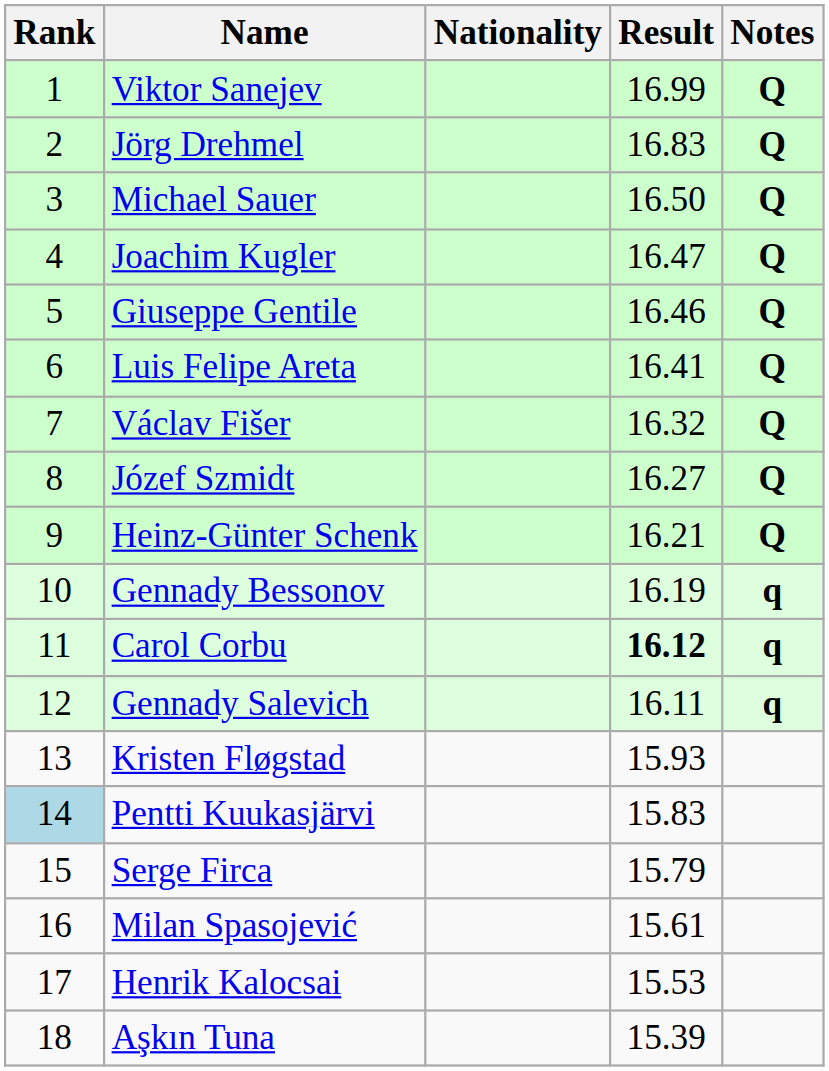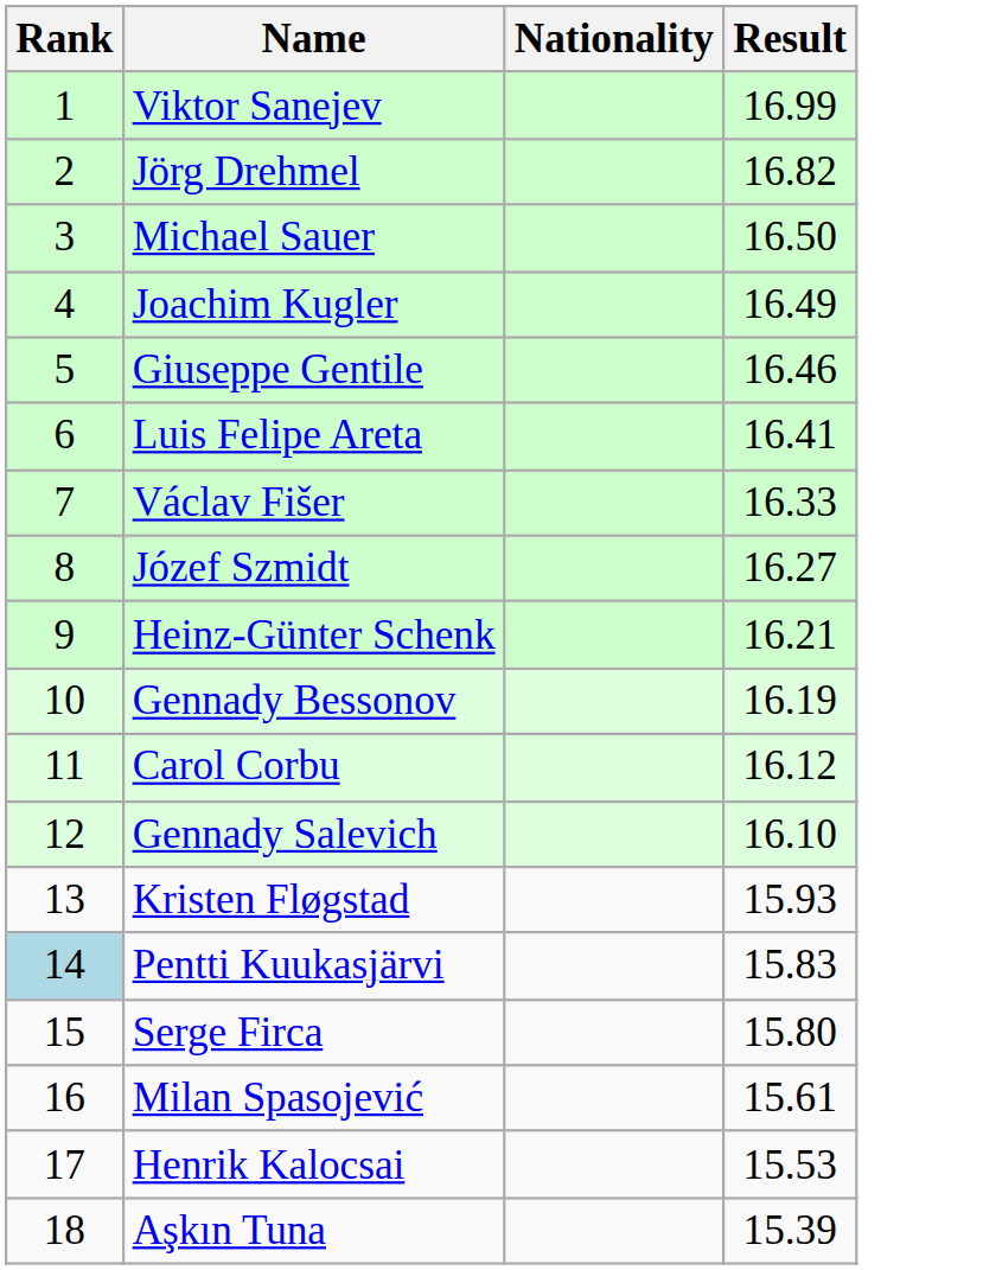- column: Notes | Q | Q | Q | Q | Q | Q | Q | Q | Q | q | q | q
Jörg Drehmel | Result: 16.83 -> 16.82
Joachim Kugler | Result: 16.47 -> 16.49
Václav Fišer | Result: 16.32 -> 16.33
Carol Corbu | Result: bold -> normal
Gennady Salevich | Result: 16.11 -> 16.10
Serge Firca | Result: 15.79 -> 15.80
